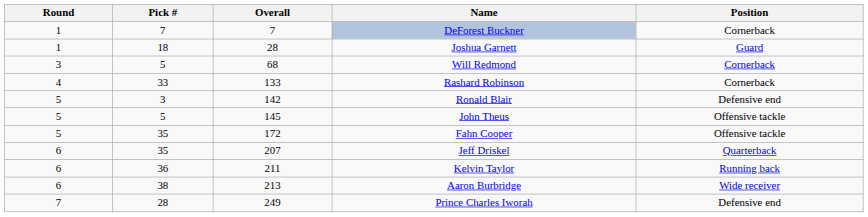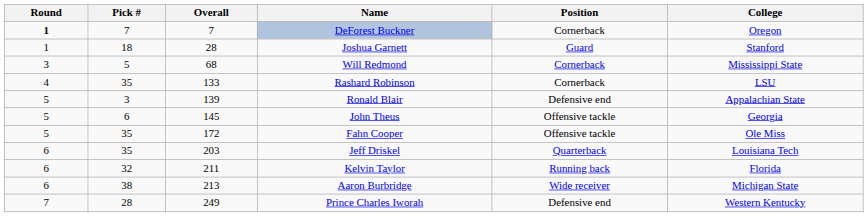+ column: College | Oregon | Stanford | Mississippi State | LSU | Appalachian State | Georgia | Ole Miss | Louisiana Tech | Florida | Michigan State | Western Kentucky
DeForest Buckner | Round: normal -> bold
Rashard Robinson | Pick #: 33 -> 35
Ronald Blair | Overall: 142 -> 139
John Theus | Pick #: 5 -> 6
Jeff Driskel | Overall: 207 -> 203
Kelvin Taylor | Pick #: 36 -> 32
